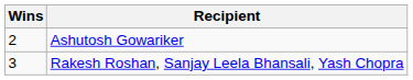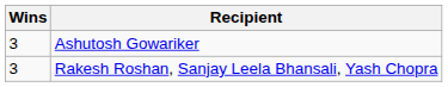Ashutosh Gowariker | Wins: 2 -> 3
